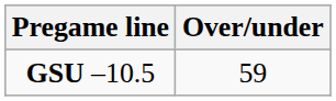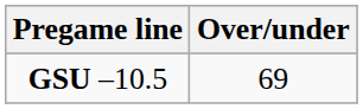GSU –10.5 | Over/under: 59 -> 69
